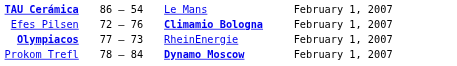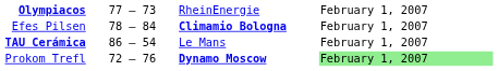rows swapped: TAU Cerámica <-> Olympiacos
Efes Pilsen | column 2: 72 – 76 -> 78 – 84
Prokom Trefl | column 2: 78 – 84 -> 72 – 76
Prokom Trefl | column 4: no background -> lightgreen background
